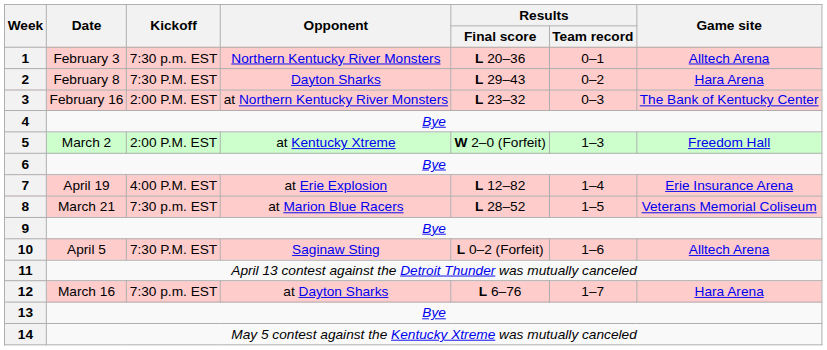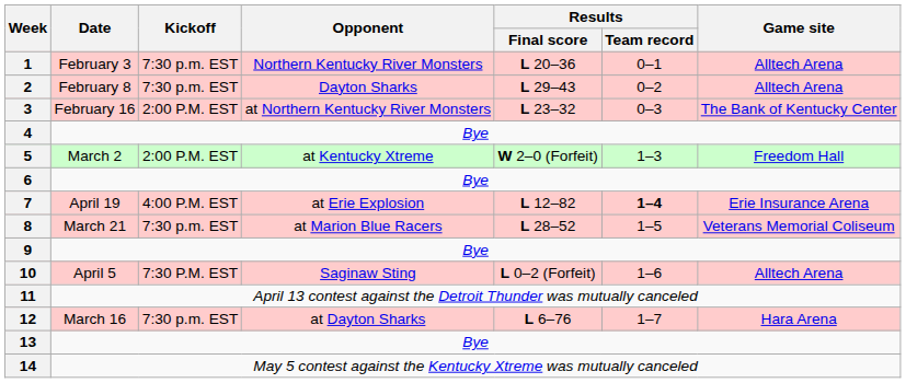2 | Kickoff: 7:30 P.M. EST -> 7:30 p.m. EST
2 | Game site: Hara Arena -> Alltech Arena
7 | Results / Team record: normal -> bold
